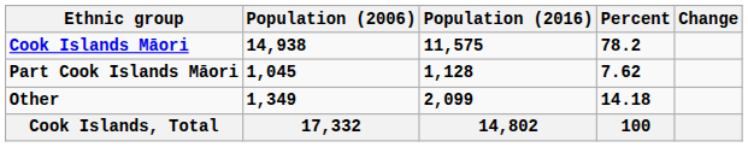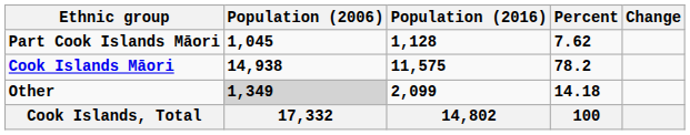rows swapped: Cook Islands Māori <-> Part Cook Islands Māori
Other | Population (2006): no background -> lightgrey background
